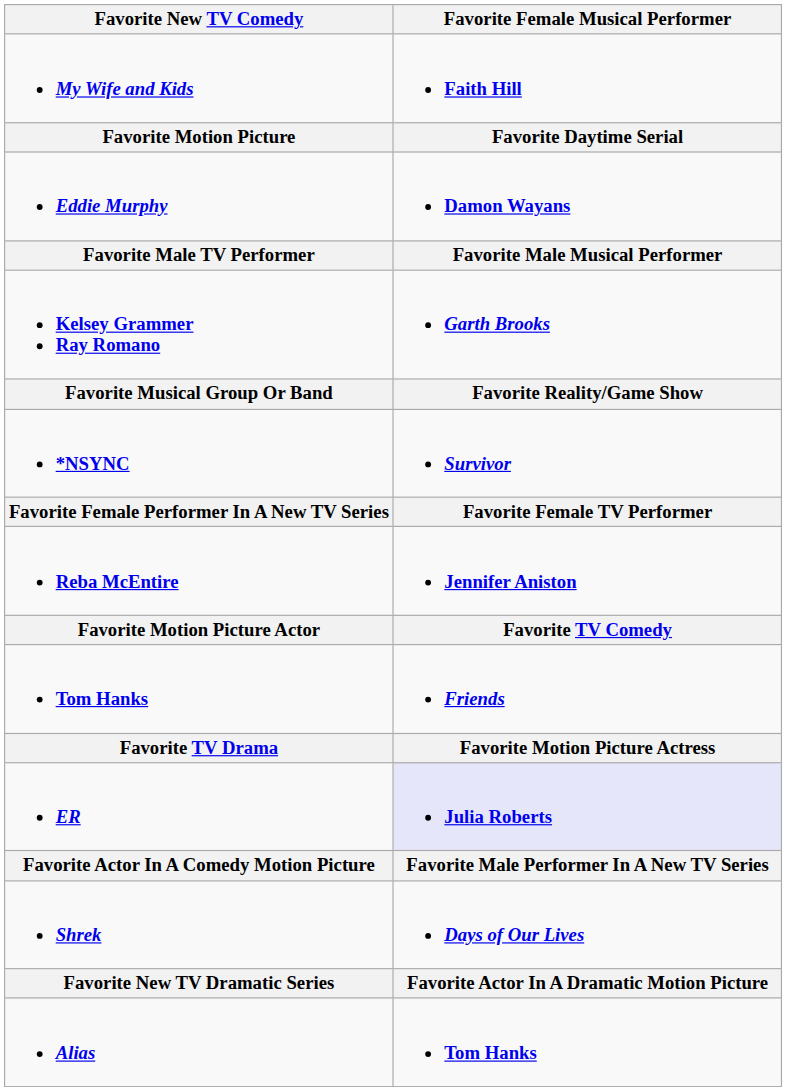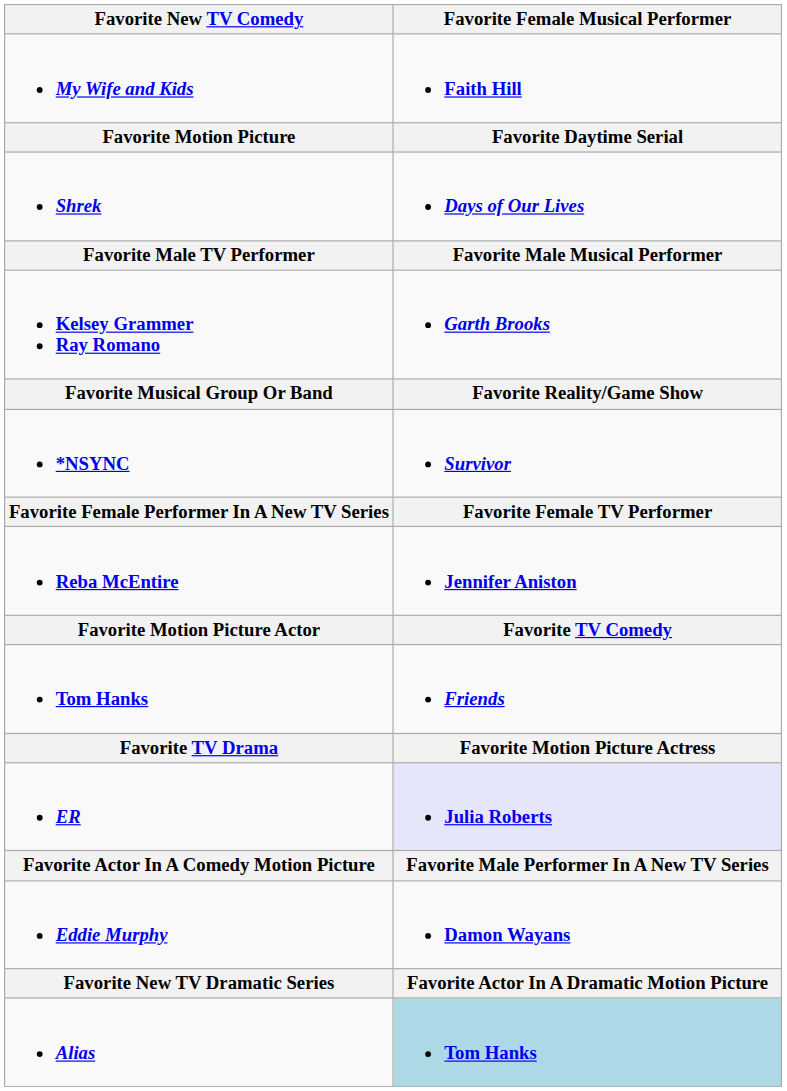rows swapped: Shrek <-> Eddie Murphy
Alias | Favorite Female Musical Performer: no background -> lightblue background
